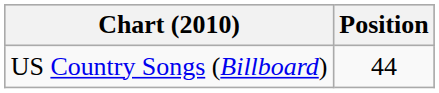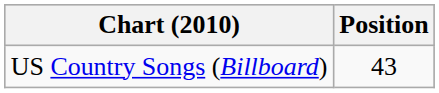US Country Songs (Billboard) | Position: 44 -> 43
